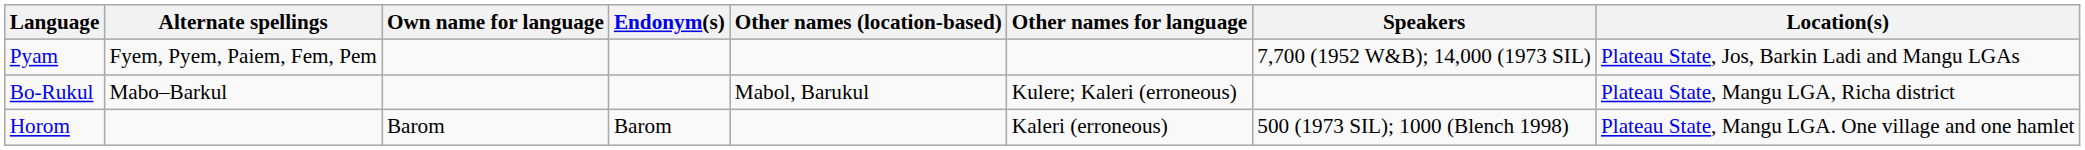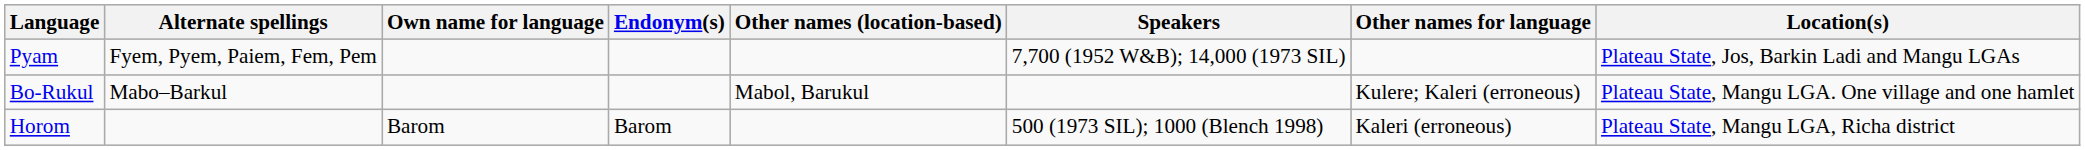columns swapped: Other names for language <-> Speakers
Bo-Rukul | Location(s): Plateau State, Mangu LGA, Richa district -> Plateau State, Mangu LGA. One village and one hamlet
Horom | Location(s): Plateau State, Mangu LGA. One village and one hamlet -> Plateau State, Mangu LGA, Richa district
